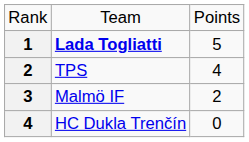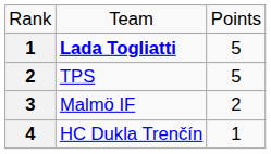TPS | column 3: 4 -> 5
HC Dukla Trenčín | column 3: 0 -> 1
